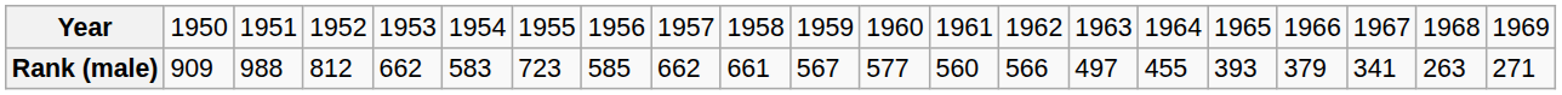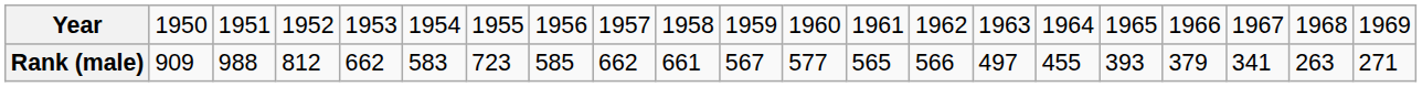Rank (male) | column 13: 560 -> 565
